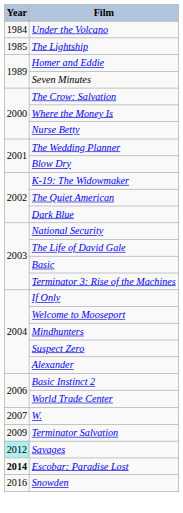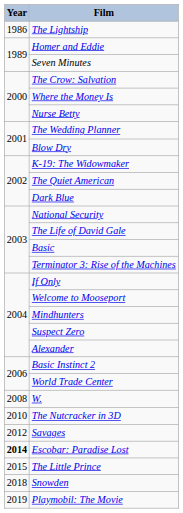- row: 1984 | Under the Volcano
The Lightship | Year: 1985 -> 1986
W. | Year: 2007 -> 2008
- row: 2009 | Terminator Salvation
+ row: 2010 | The Nutcracker in 3D
Savages | Year: paleturquoise background -> no background
+ row: 2015 | The Little Prince
Snowden | Year: 2016 -> 2018
+ row: 2019 | Playmobil: The Movie
